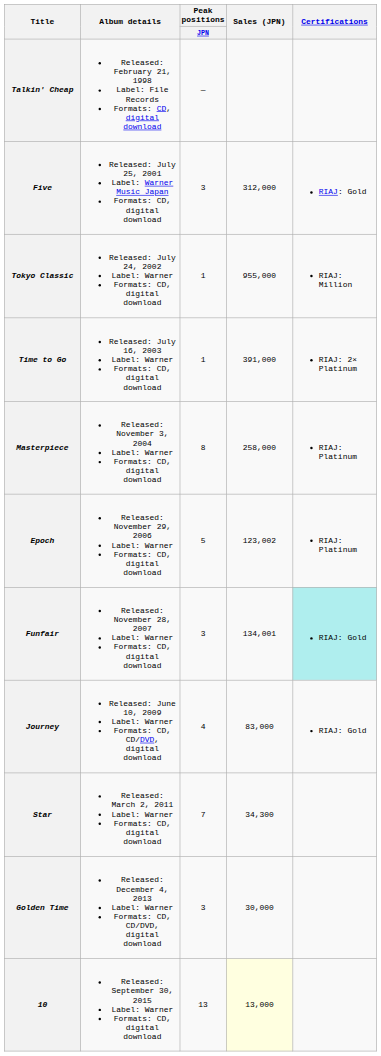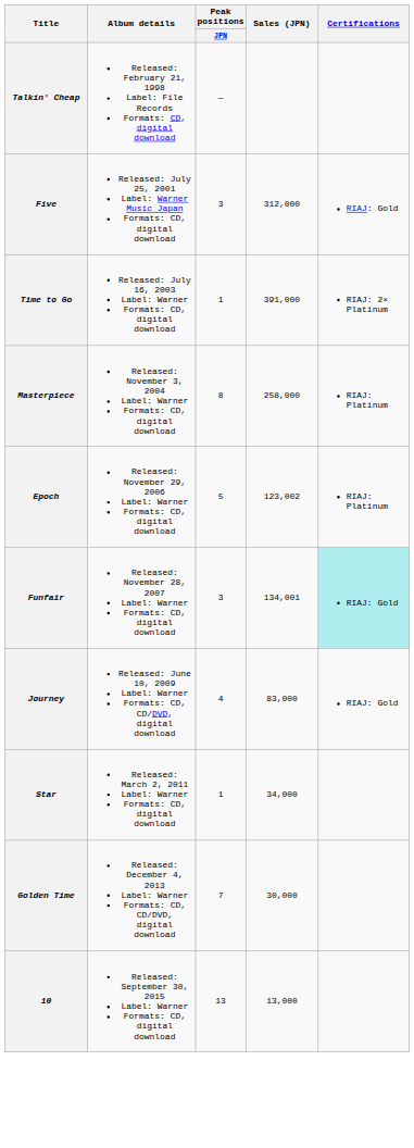- row: Tokyo Classic | Released: July 24, 2002 Label: Warner Formats: CD, digital download | 1 | 955,000 | RIAJ: Million
Star | Peak positions / JPN: 7 -> 1
Star | Sales (JPN): 34,300 -> 34,000
Golden Time | Peak positions / JPN: 3 -> 7
10 | Sales (JPN): lightyellow background -> no background
